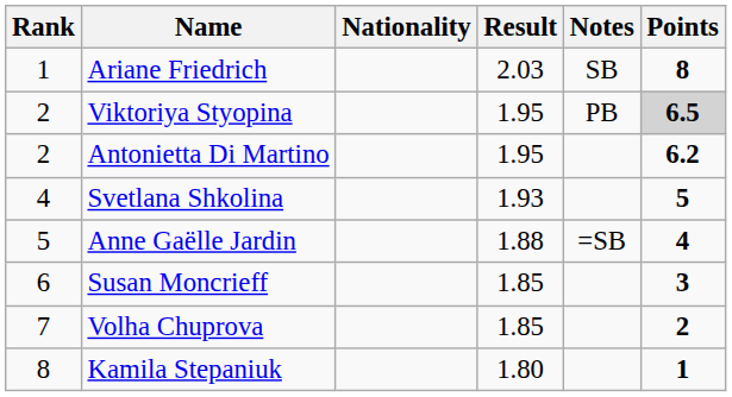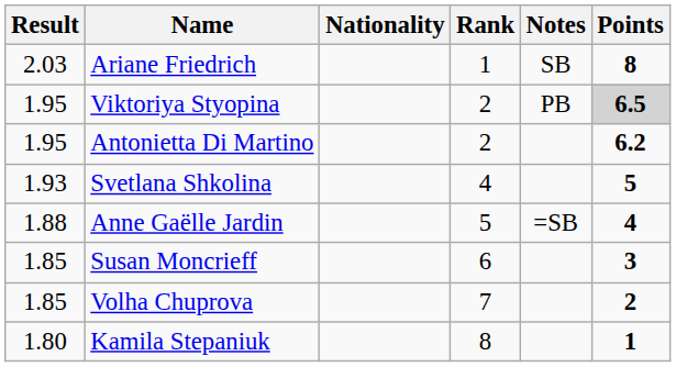columns swapped: Rank <-> Result
